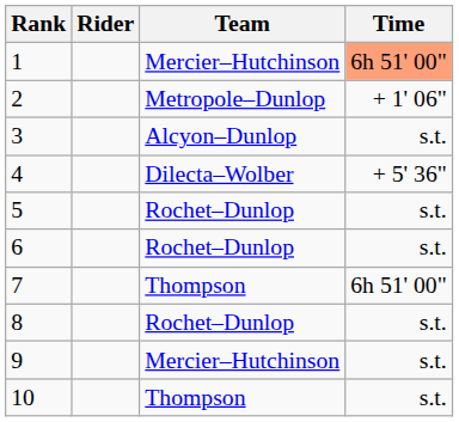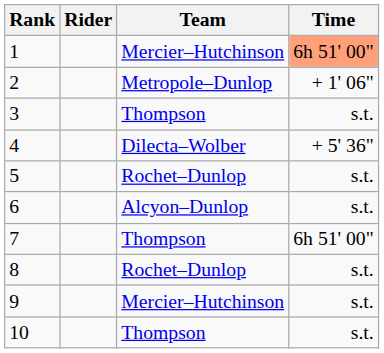3 | Team: Alcyon–Dunlop -> Thompson
6 | Team: Rochet–Dunlop -> Alcyon–Dunlop
